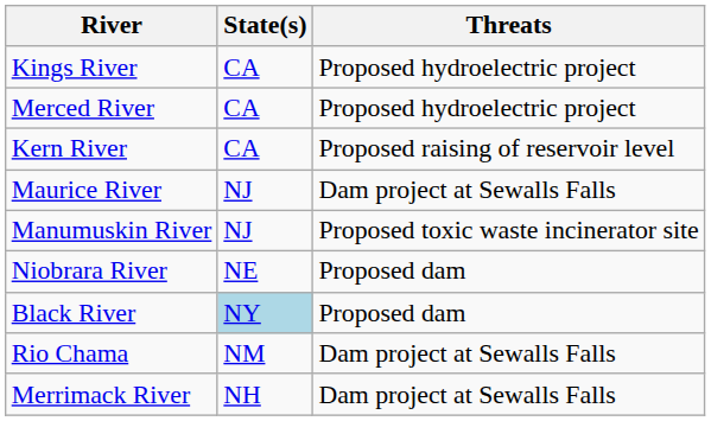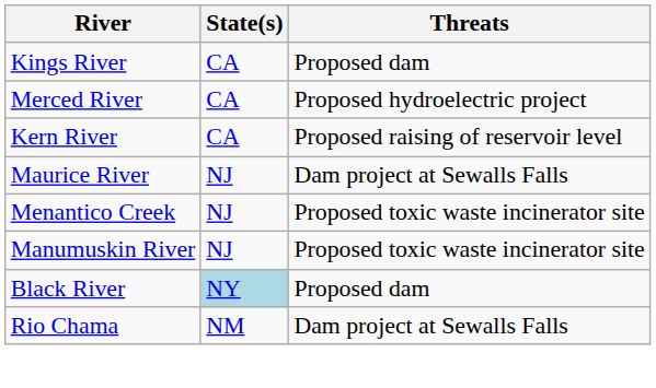Kings River | Threats: Proposed hydroelectric project -> Proposed dam
+ row: Menantico Creek | NJ | Proposed toxic waste incinerator site
- row: Niobrara River | NE | Proposed dam
- row: Merrimack River | NH | Dam project at Sewalls Falls
